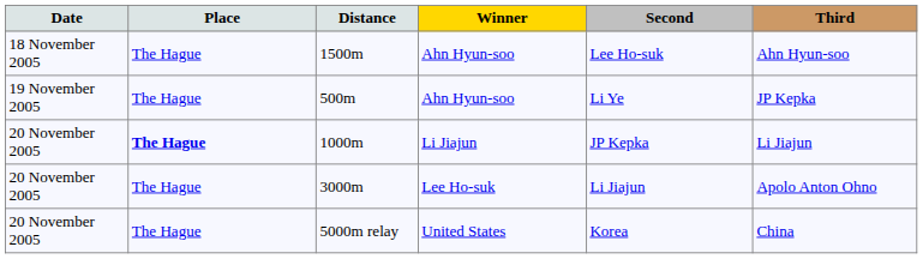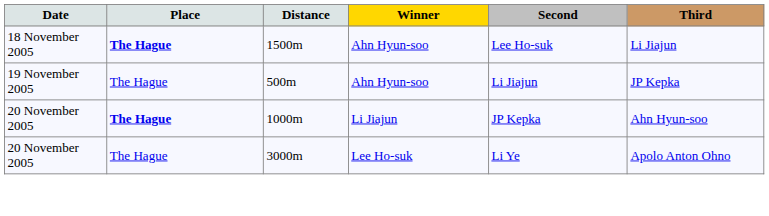1500m | Place: normal -> bold
1500m | Third: Ahn Hyun-soo -> Li Jiajun
500m | Second: Li Ye -> Li Jiajun
1000m | Third: Li Jiajun -> Ahn Hyun-soo
3000m | Second: Li Jiajun -> Li Ye
- row: 20 November 2005 | The Hague | 5000m relay | United States | Korea | China
